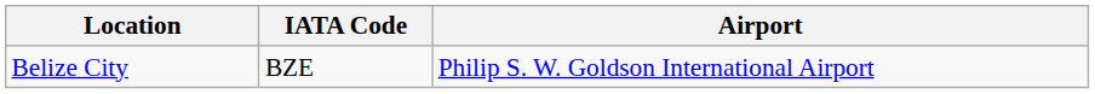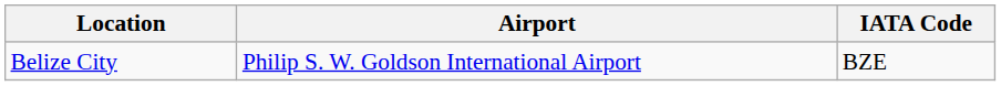columns swapped: Airport <-> IATA Code
